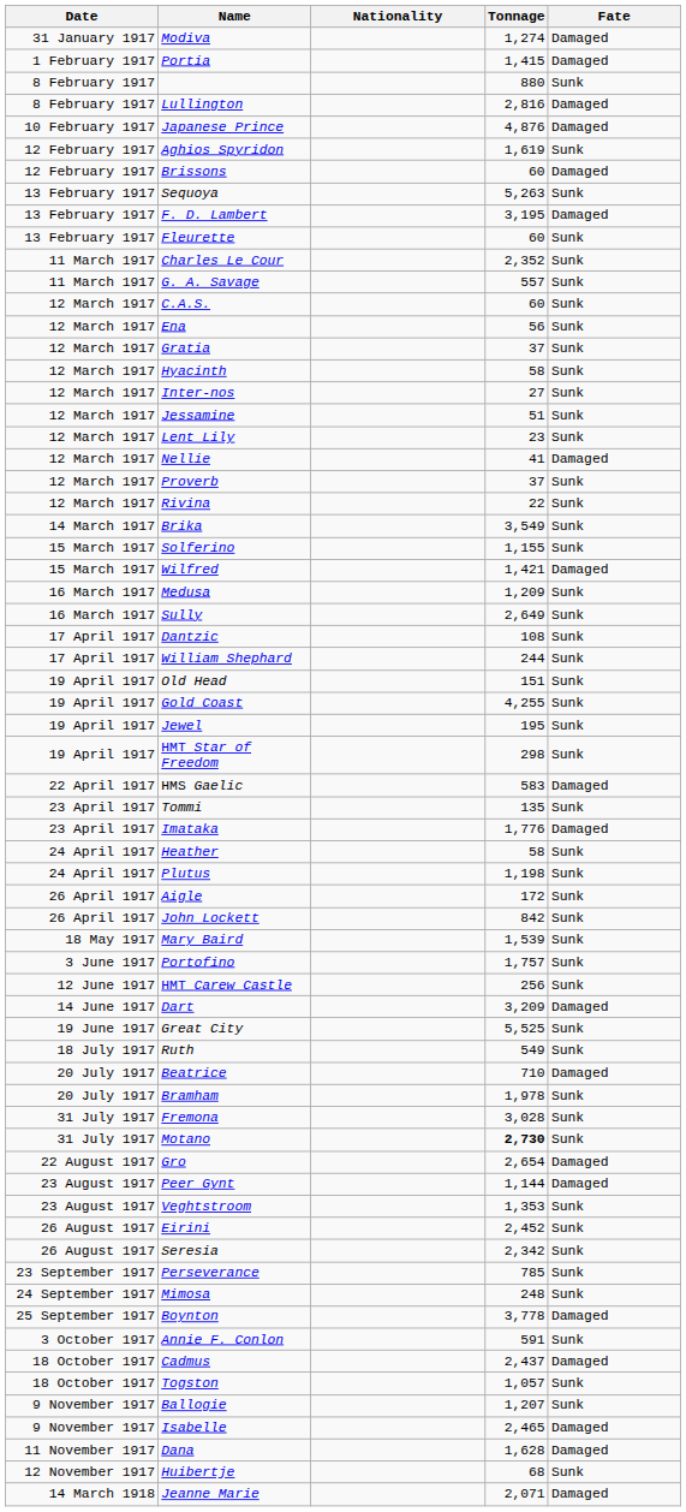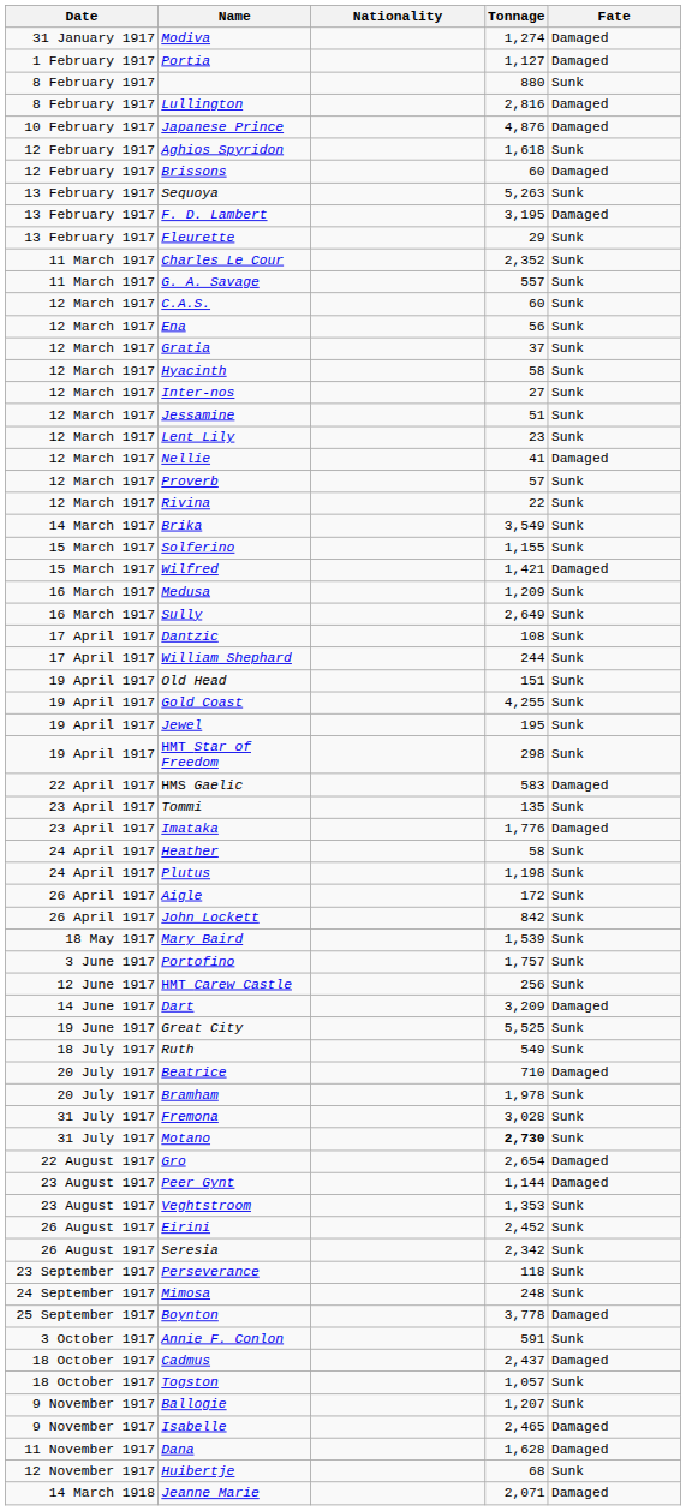Portia | Tonnage: 1,415 -> 1,127
Aghios Spyridon | Tonnage: 1,619 -> 1,618
Fleurette | Tonnage: 60 -> 29
Proverb | Tonnage: 37 -> 57
Perseverance | Tonnage: 785 -> 118
